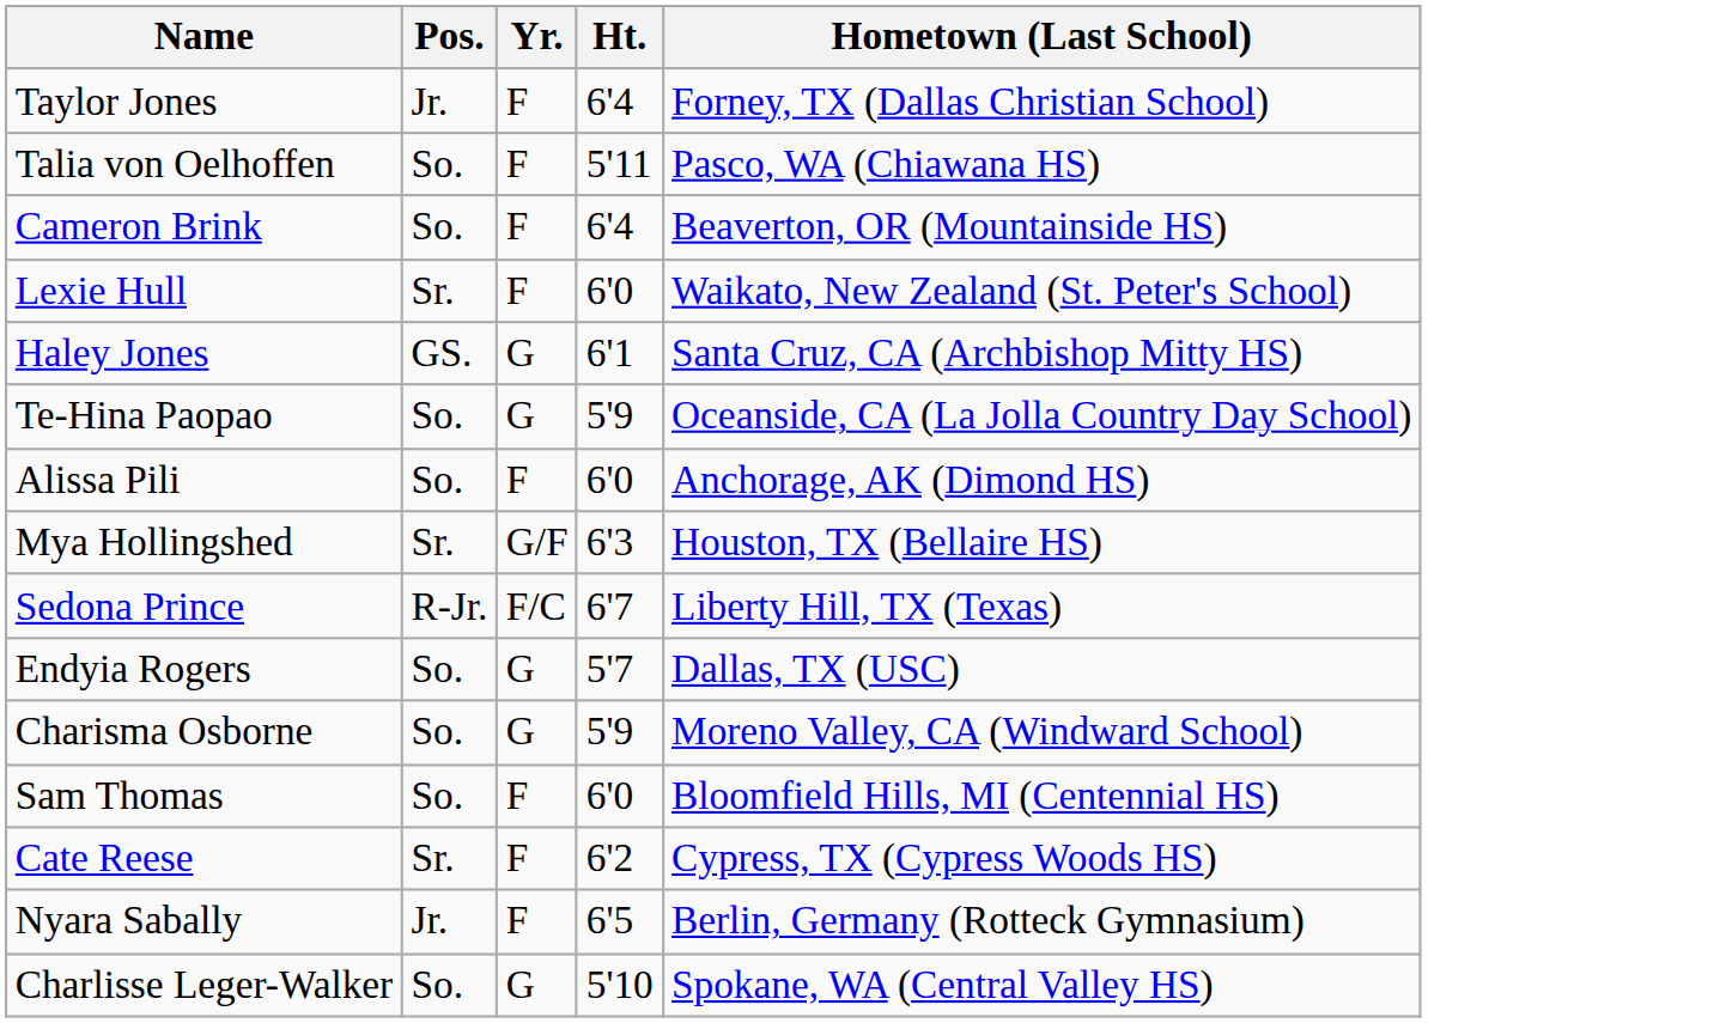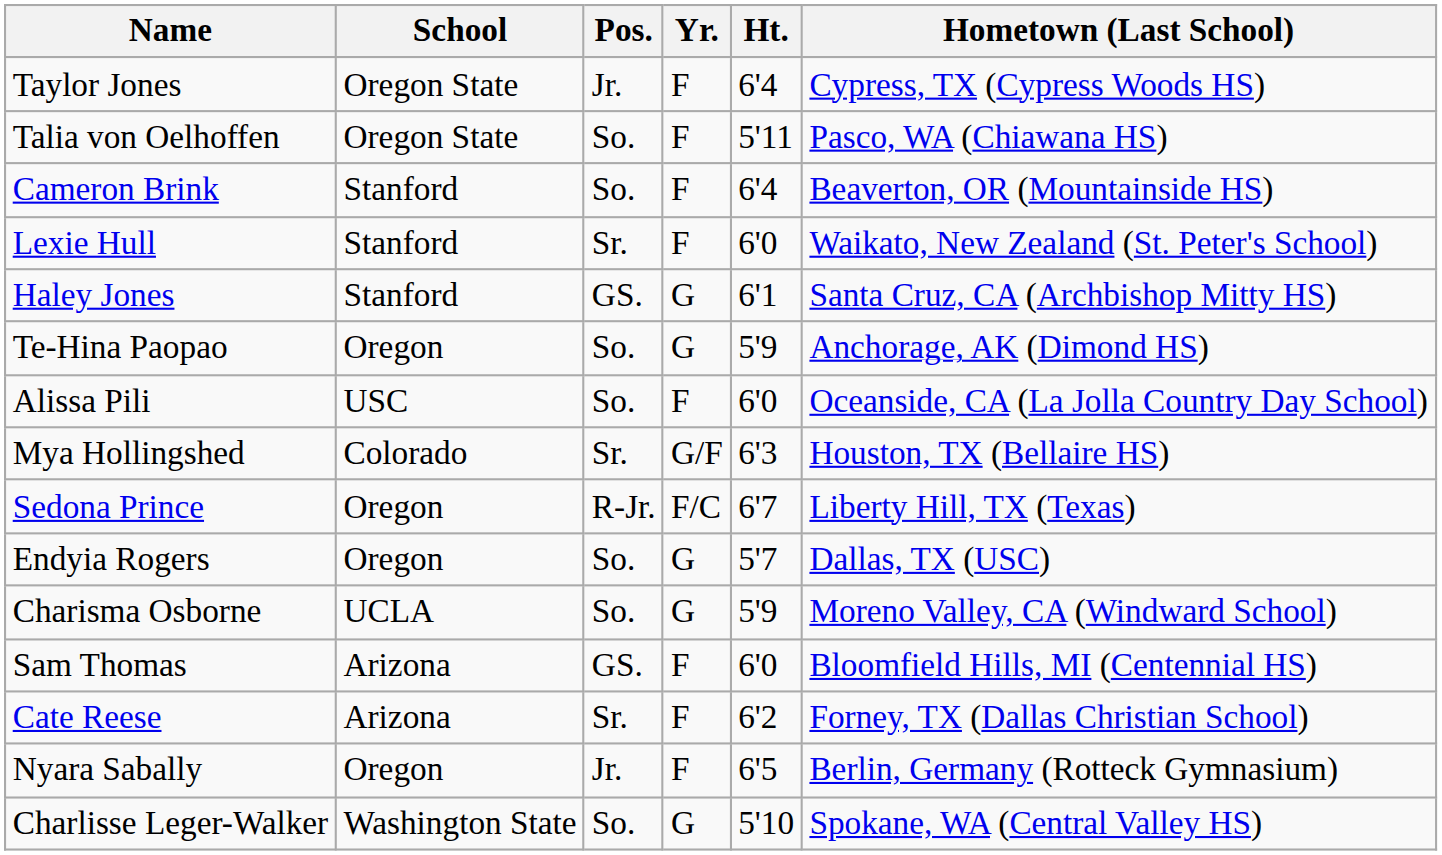+ column: School | Oregon State | Oregon State | Stanford | Stanford | Stanford | Oregon | USC | Colorado | Oregon | Oregon | UCLA | Arizona | Arizona | Oregon | Washington State
Taylor Jones | Hometown (Last School): Forney, TX (Dallas Christian School) -> Cypress, TX (Cypress Woods HS)
Te-Hina Paopao | Hometown (Last School): Oceanside, CA (La Jolla Country Day School) -> Anchorage, AK (Dimond HS)
Alissa Pili | Hometown (Last School): Anchorage, AK (Dimond HS) -> Oceanside, CA (La Jolla Country Day School)
Sam Thomas | Pos.: So. -> GS.
Cate Reese | Hometown (Last School): Cypress, TX (Cypress Woods HS) -> Forney, TX (Dallas Christian School)
